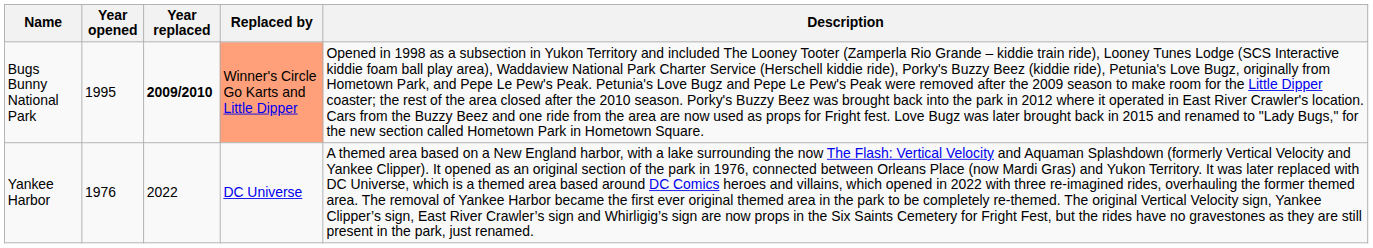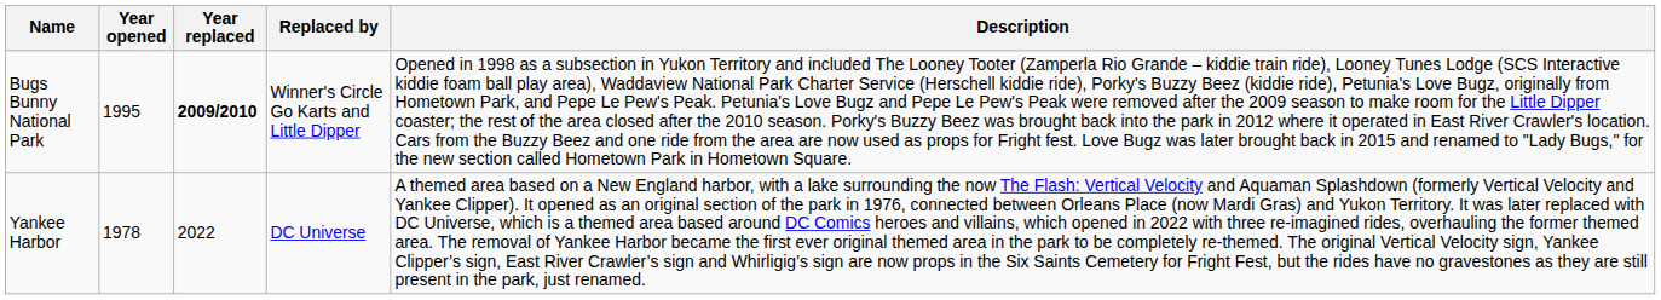Bugs Bunny National Park | Replaced by: lightsalmon background -> no background
Yankee Harbor | Year opened: 1976 -> 1978
